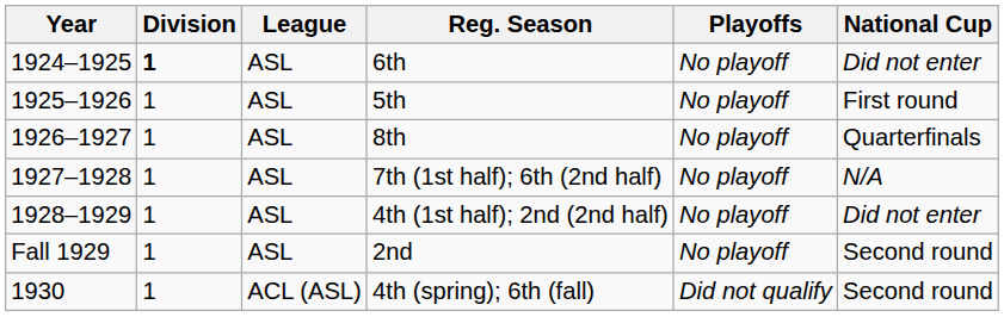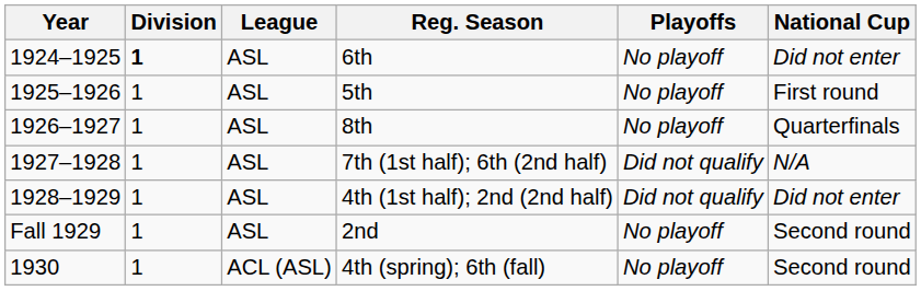7th (1st half); 6th (2nd half) | Playoffs: No playoff -> Did not qualify
4th (1st half); 2nd (2nd half) | Playoffs: No playoff -> Did not qualify
4th (spring); 6th (fall) | Playoffs: Did not qualify -> No playoff
